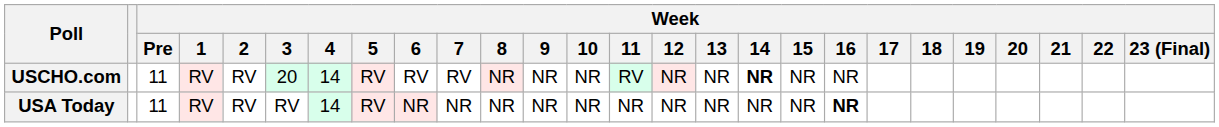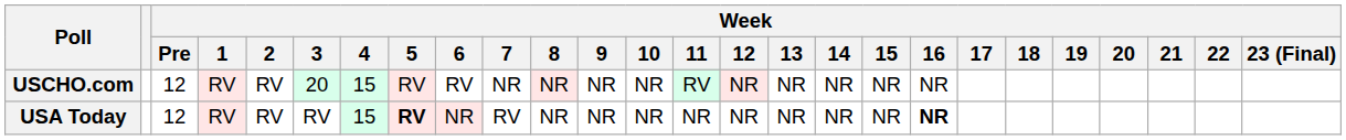USCHO.com | Week / Pre: 11 -> 12
USCHO.com | Week / 4: 14 -> 15
USCHO.com | Week / 7: RV -> NR
USCHO.com | Week / 14: bold -> normal
USA Today | Week / Pre: 11 -> 12
USA Today | Week / 4: 14 -> 15
USA Today | Week / 5: normal -> bold
USA Today | Week / 7: NR -> RV
